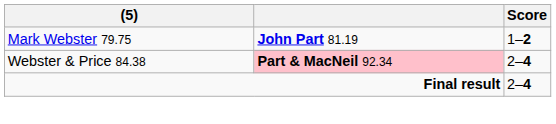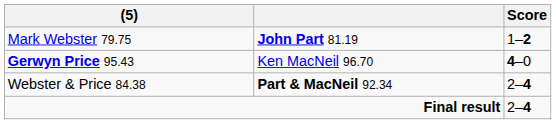+ row: Gerwyn Price 95.43 | Ken MacNeil 96.70 | 4–0
Webster & Price 84.38 | column 2: pink background -> no background
